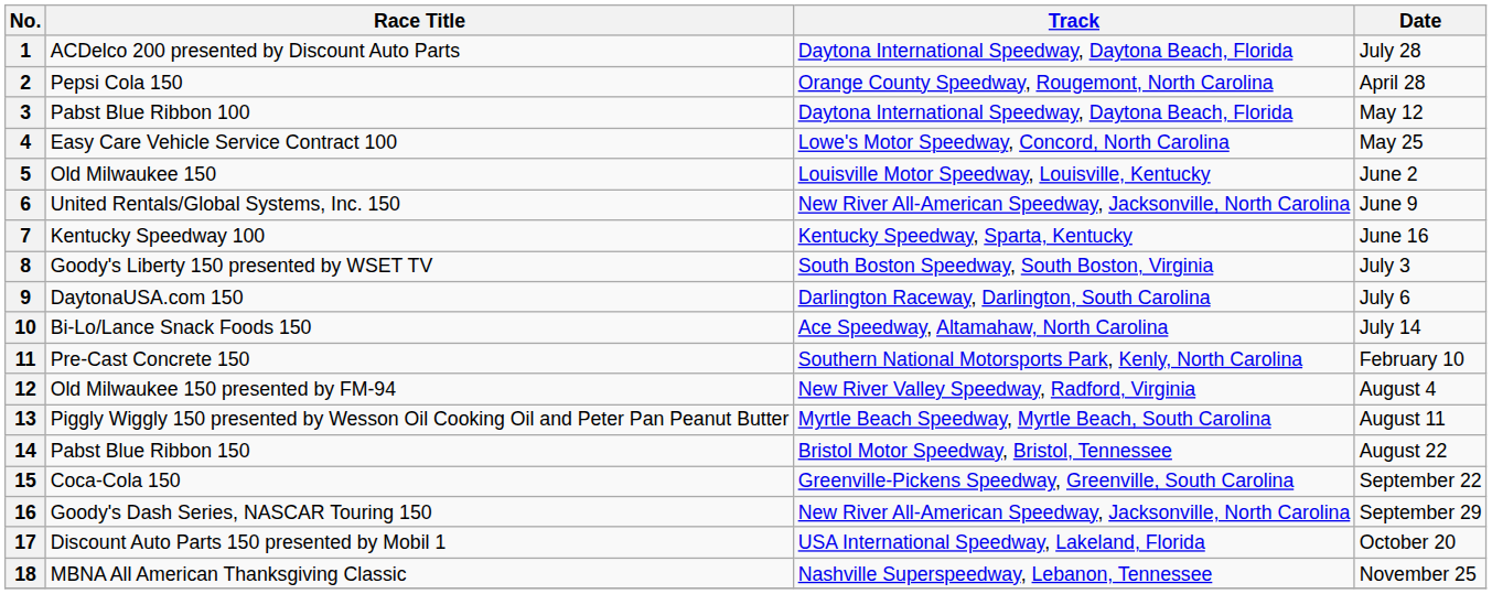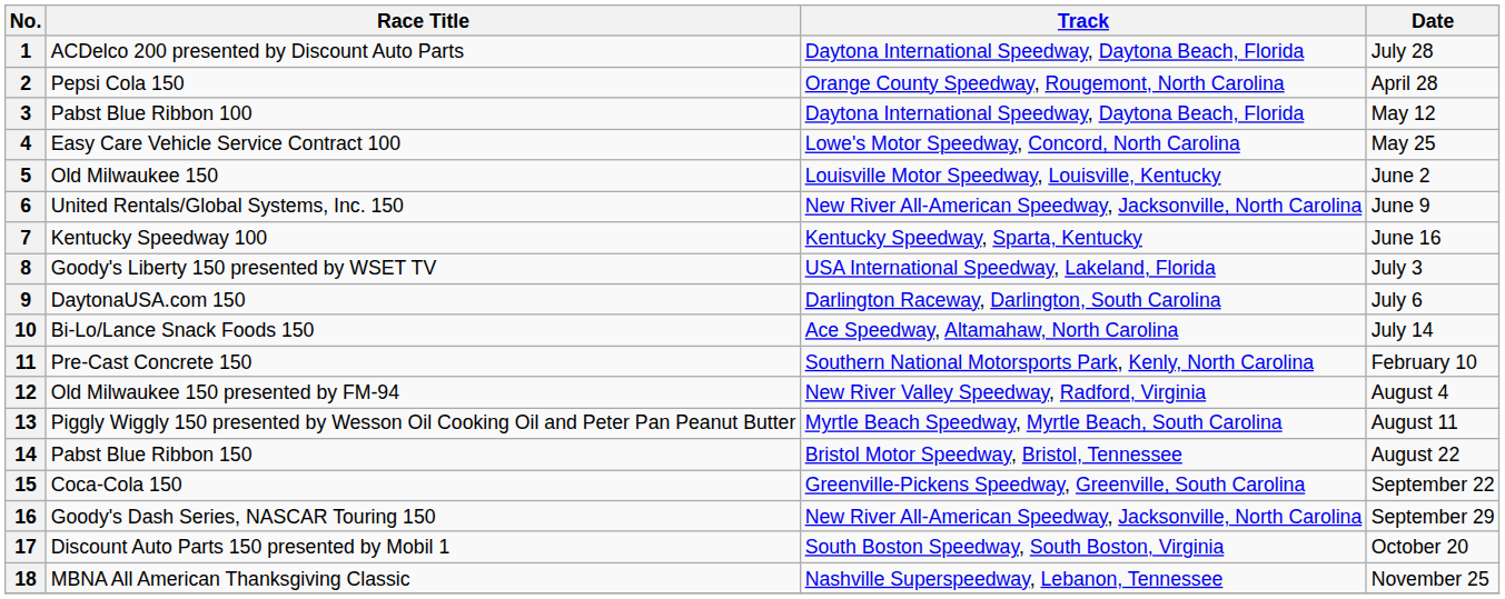8 | Track: South Boston Speedway, South Boston, Virginia -> USA International Speedway, Lakeland, Florida
17 | Track: USA International Speedway, Lakeland, Florida -> South Boston Speedway, South Boston, Virginia
